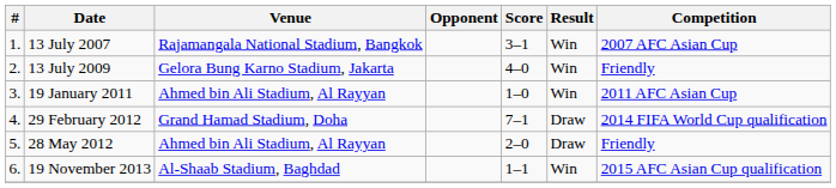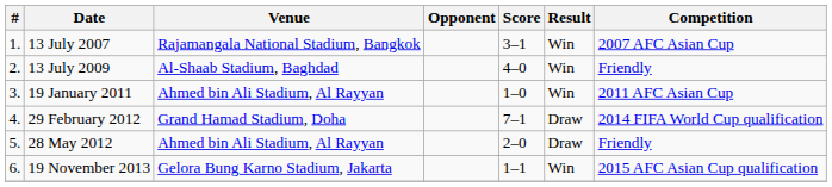13 July 2009 | Venue: Gelora Bung Karno Stadium, Jakarta -> Al-Shaab Stadium, Baghdad
19 November 2013 | Venue: Al-Shaab Stadium, Baghdad -> Gelora Bung Karno Stadium, Jakarta
